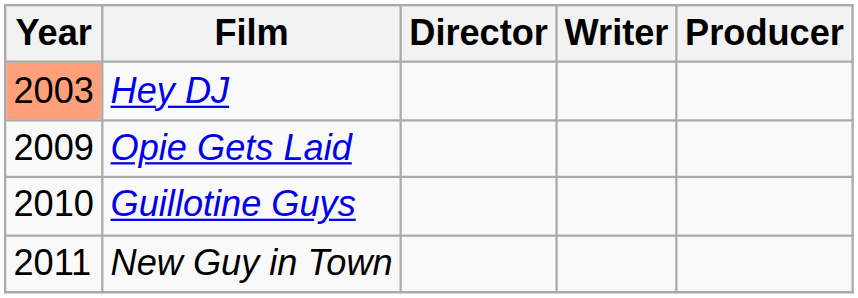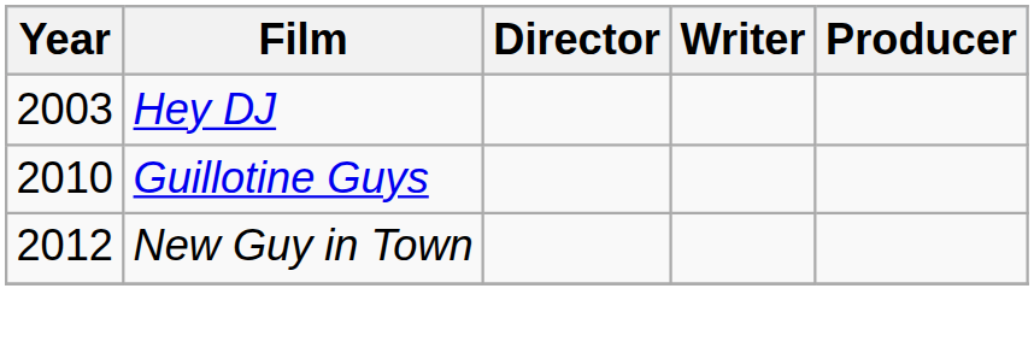Hey DJ | Year: lightsalmon background -> no background
- row: 2009 | Opie Gets Laid
New Guy in Town | Year: 2011 -> 2012
